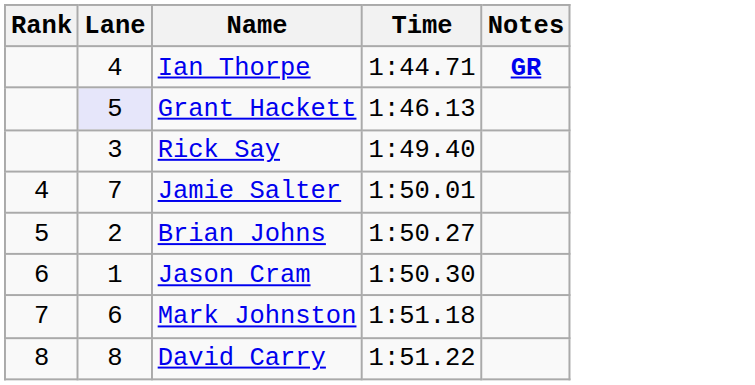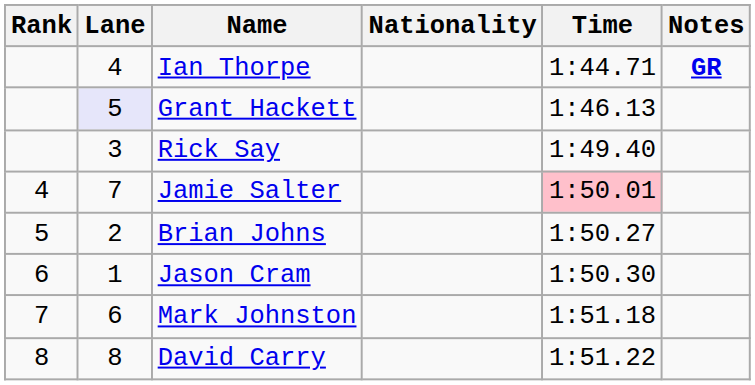+ column: Nationality
Jamie Salter | Time: no background -> pink background
